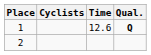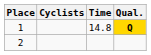1 | Time: 12.6 -> 14.8
1 | Qual.: no background -> gold background
